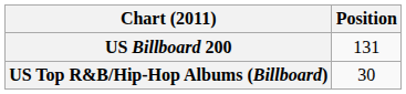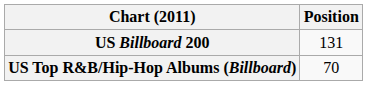US Top R&B/Hip-Hop Albums (Billboard) | Position: 30 -> 70
